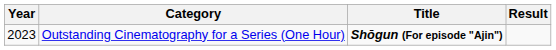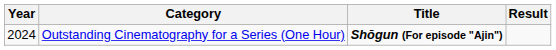Outstanding Cinematography for a Series (One Hour) | Year: 2023 -> 2024
